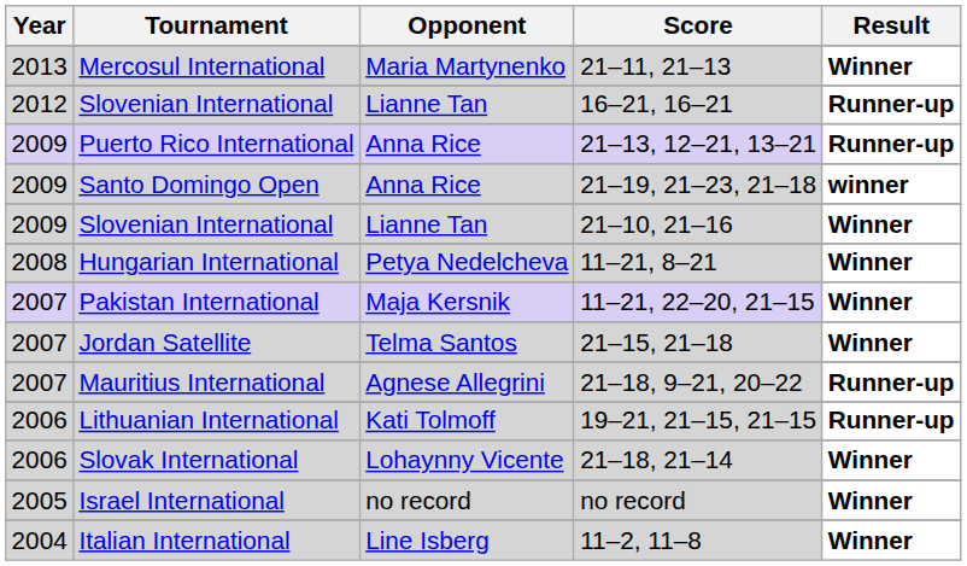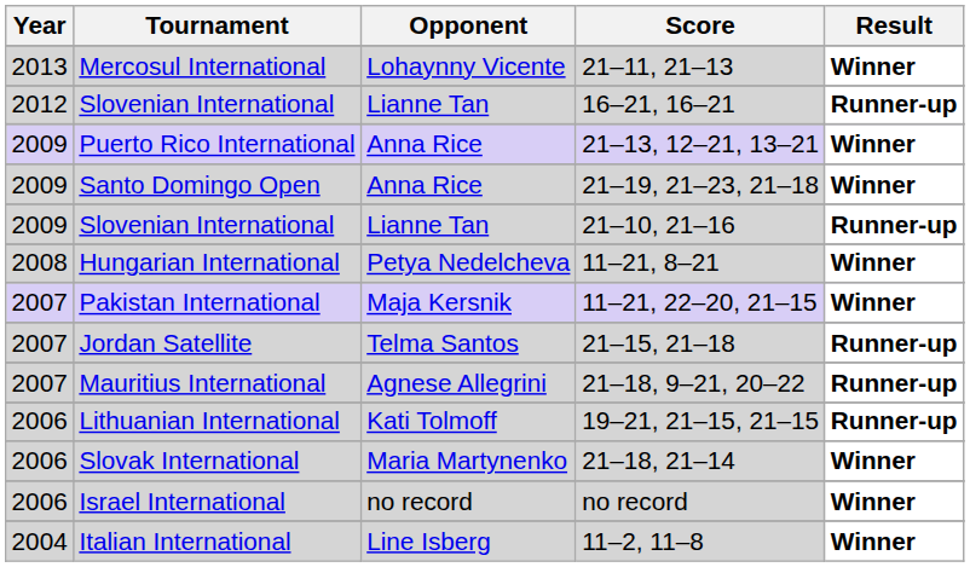Mercosul International | Opponent: Maria Martynenko -> Lohaynny Vicente
Puerto Rico International | Result: Runner-up -> Winner
Santo Domingo Open | Result: winner -> Winner
Slovenian International / 21–10, 21–16 | Result: Winner -> Runner-up
Jordan Satellite | Result: Winner -> Runner-up
Slovak International | Opponent: Lohaynny Vicente -> Maria Martynenko
Israel International | Year: 2005 -> 2006
